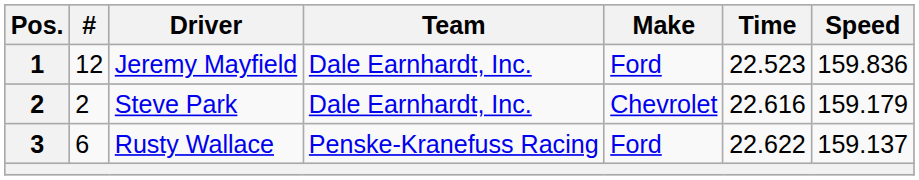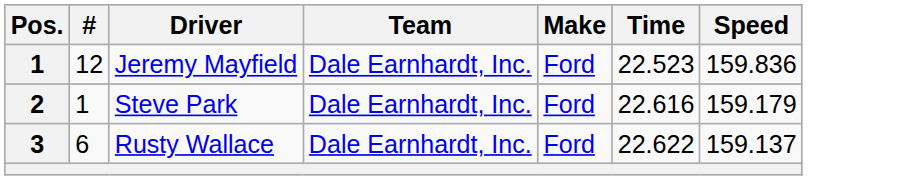Steve Park | #: 2 -> 1
Steve Park | Make: Chevrolet -> Ford
Rusty Wallace | Team: Penske-Kranefuss Racing -> Dale Earnhardt, Inc.
